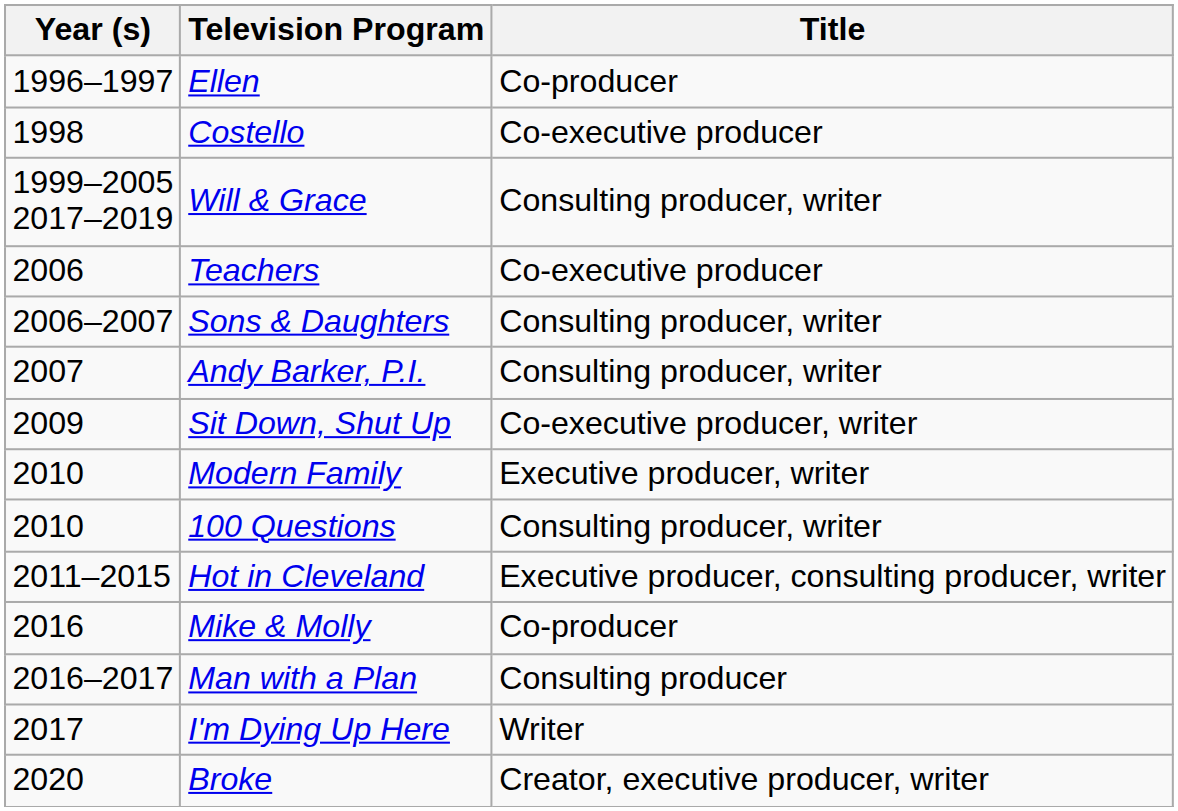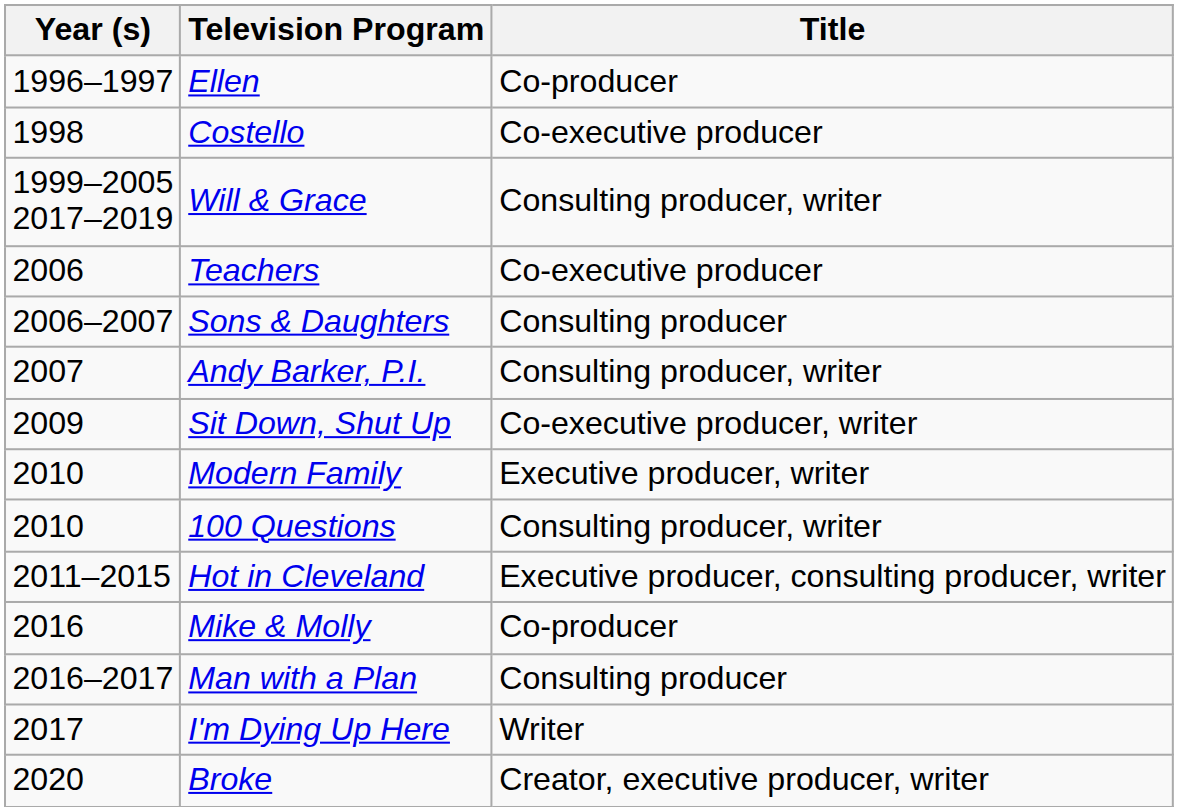Sons & Daughters | Title: Consulting producer, writer -> Consulting producer
